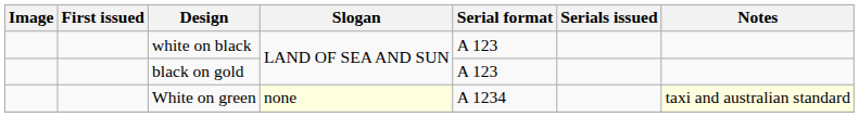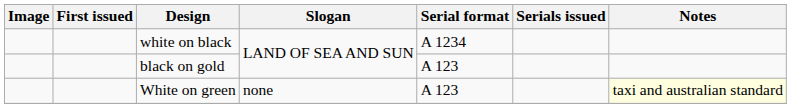white on black | Serial format: A 123 -> A 1234
White on green | Slogan: lightyellow background -> no background
White on green | Serial format: A 1234 -> A 123
